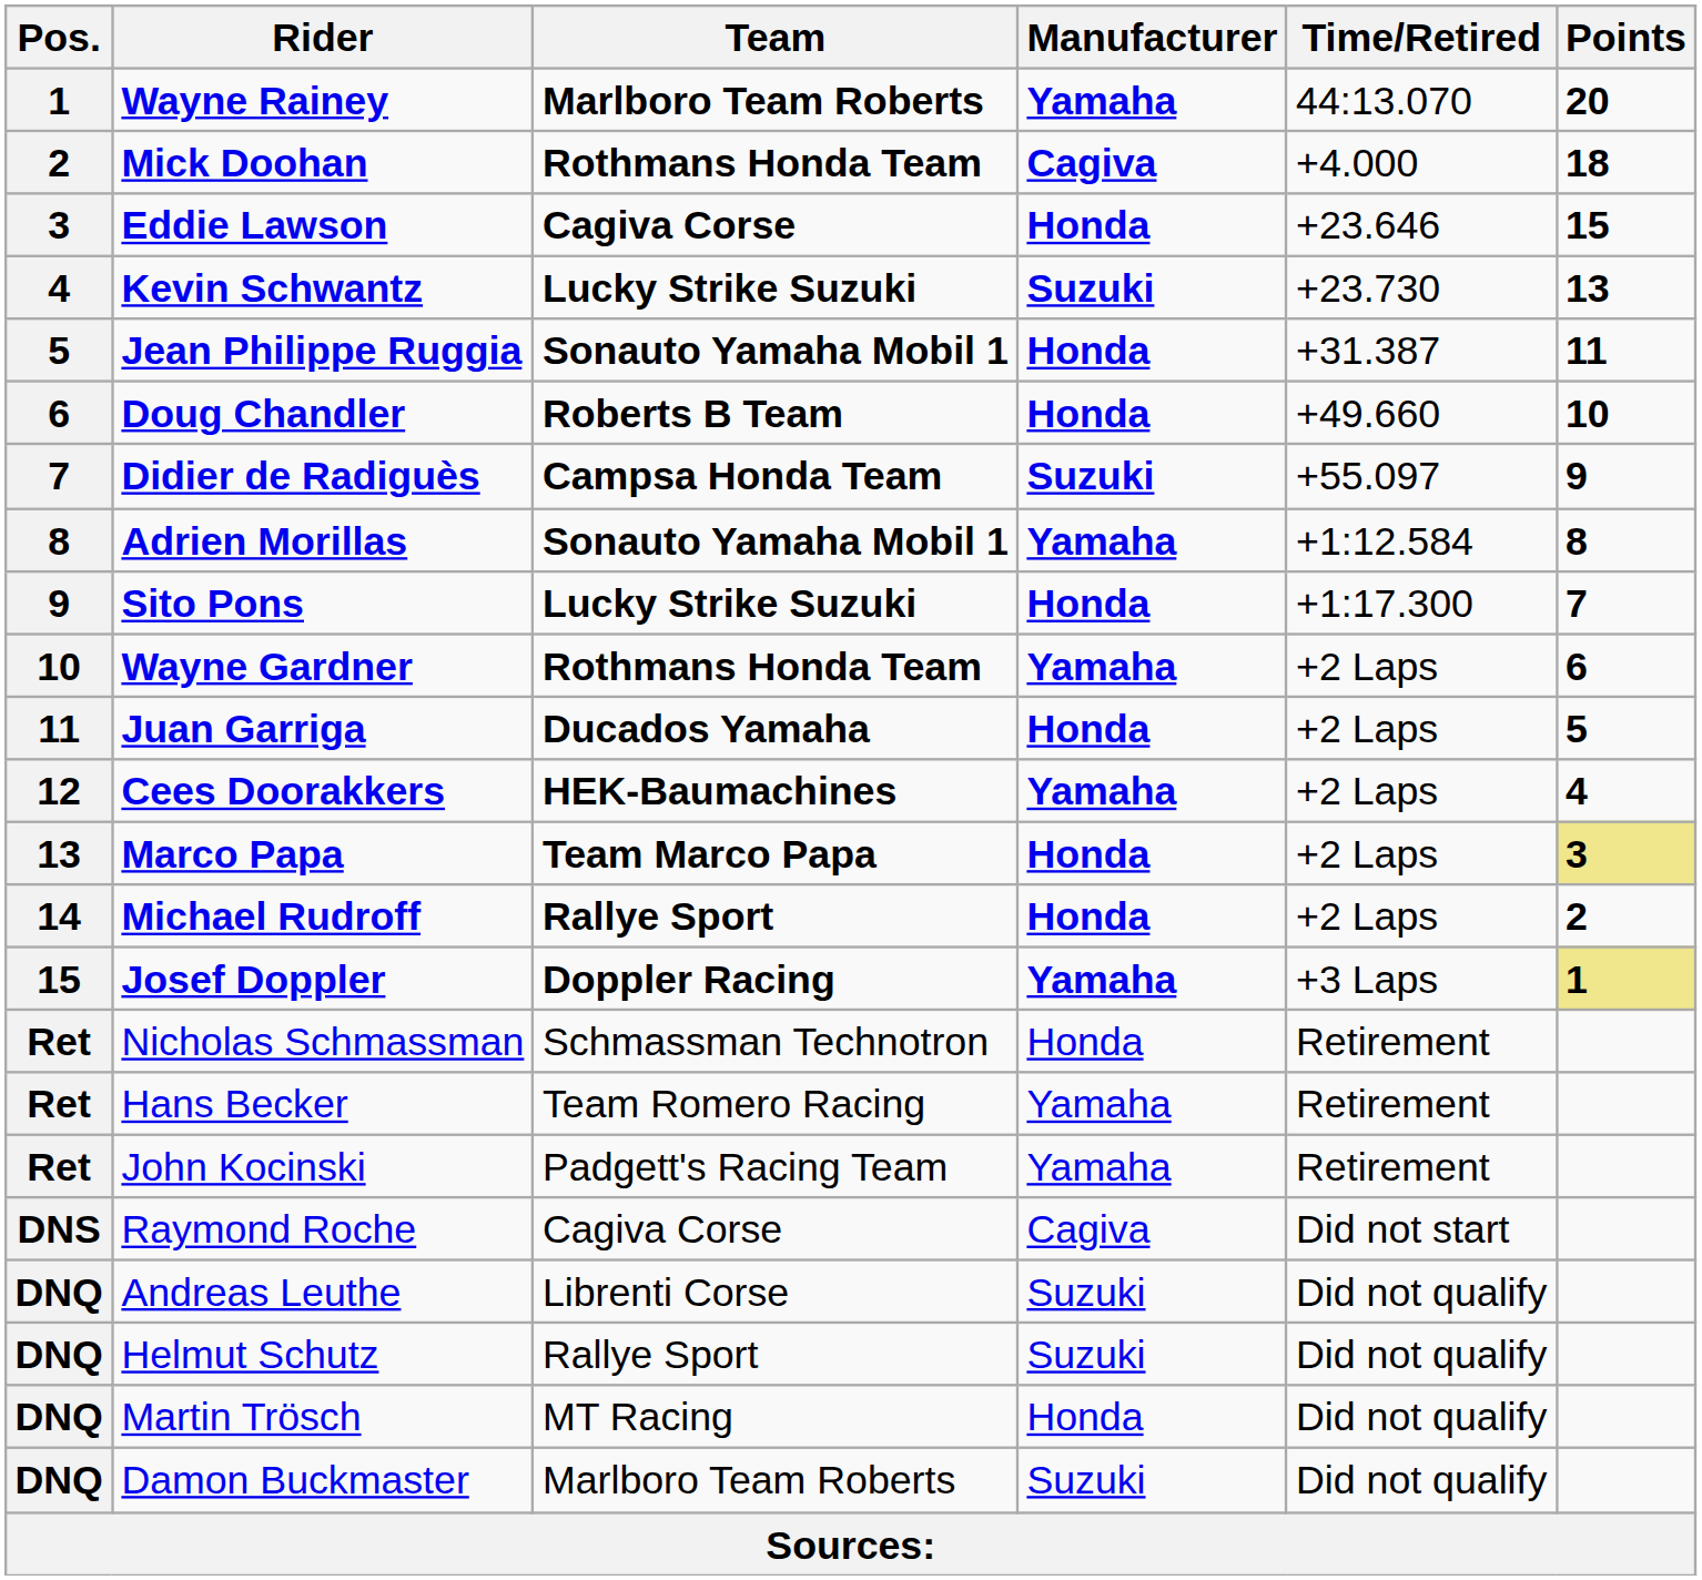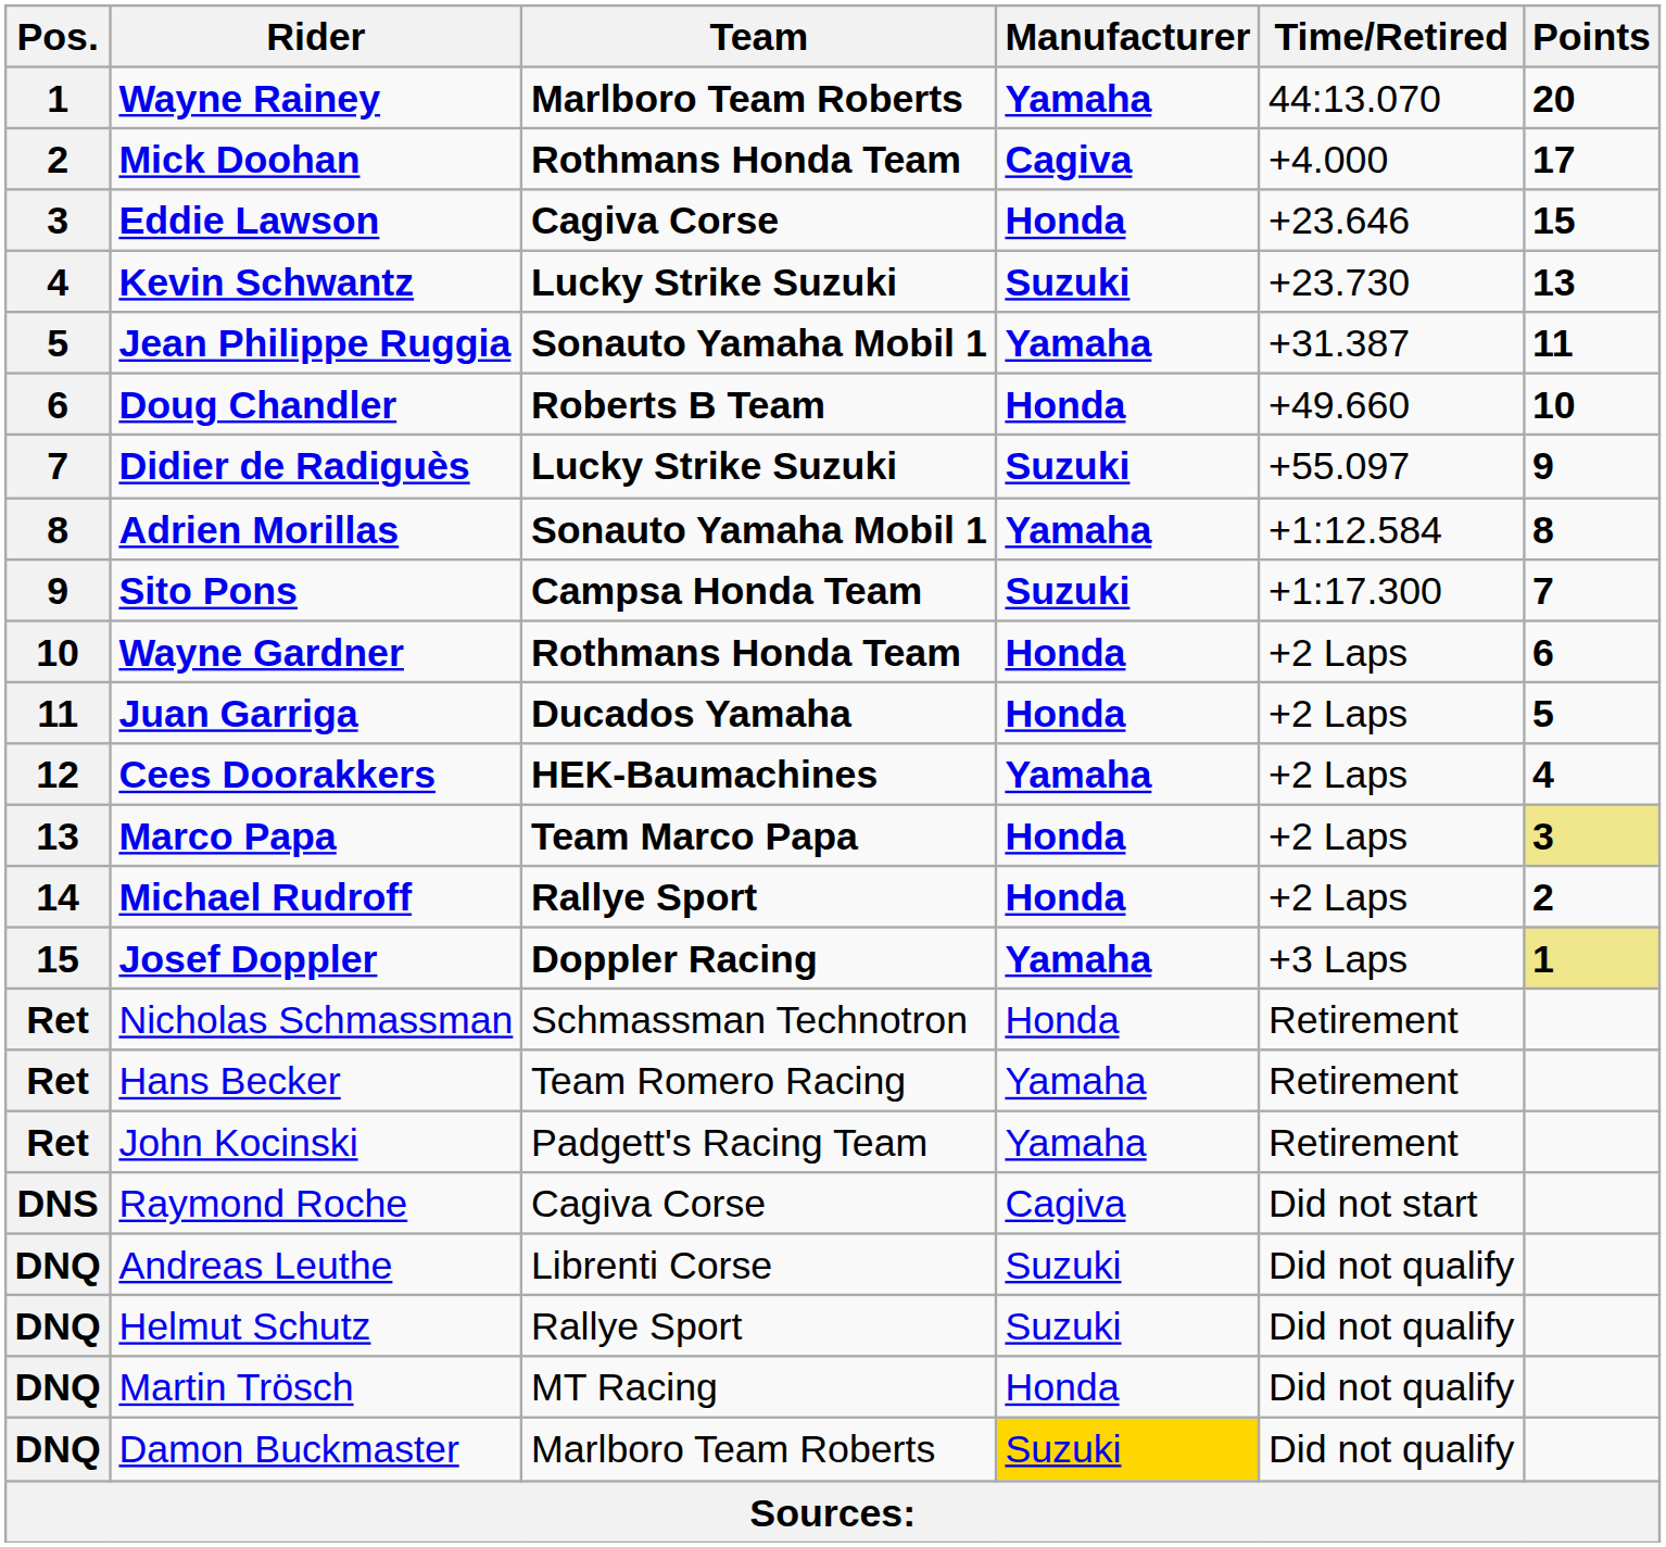Mick Doohan | Points: 18 -> 17
Jean Philippe Ruggia | Manufacturer: Honda -> Yamaha
Didier de Radiguès | Team: Campsa Honda Team -> Lucky Strike Suzuki
Sito Pons | Team: Lucky Strike Suzuki -> Campsa Honda Team
Sito Pons | Manufacturer: Honda -> Suzuki
Wayne Gardner | Manufacturer: Yamaha -> Honda
Damon Buckmaster | Manufacturer: no background -> gold background
